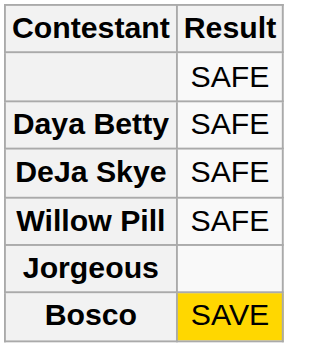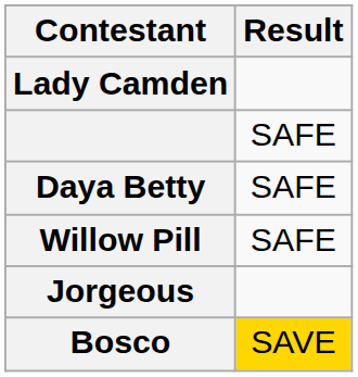+ row: Lady Camden
- row: DeJa Skye | SAFE
